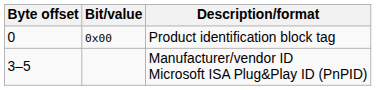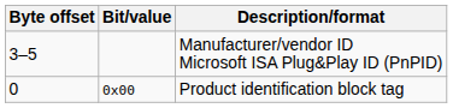rows swapped: Product identification block tag <-> Manufacturer/vendor ID Microsoft ISA Plug&Play ID (PnPID)
